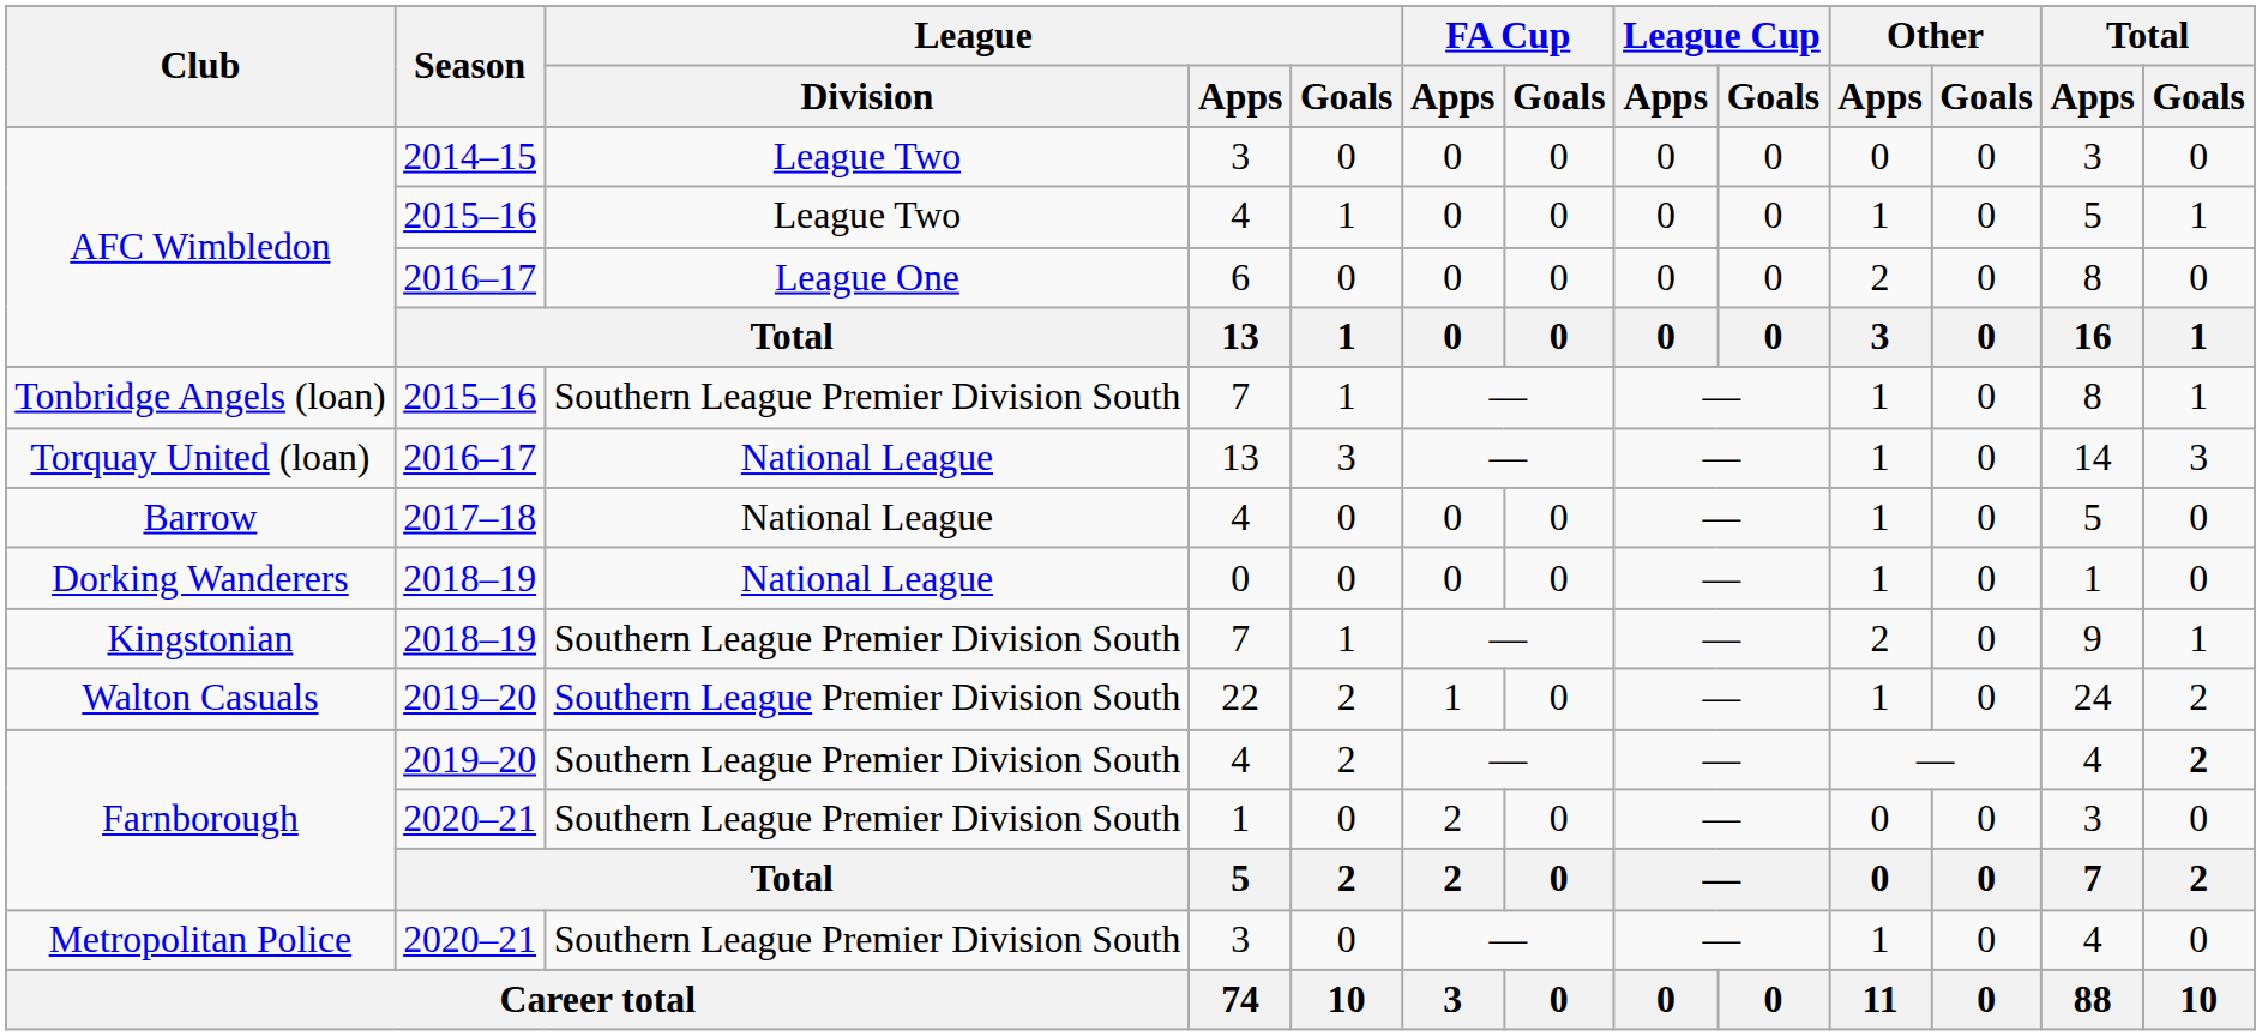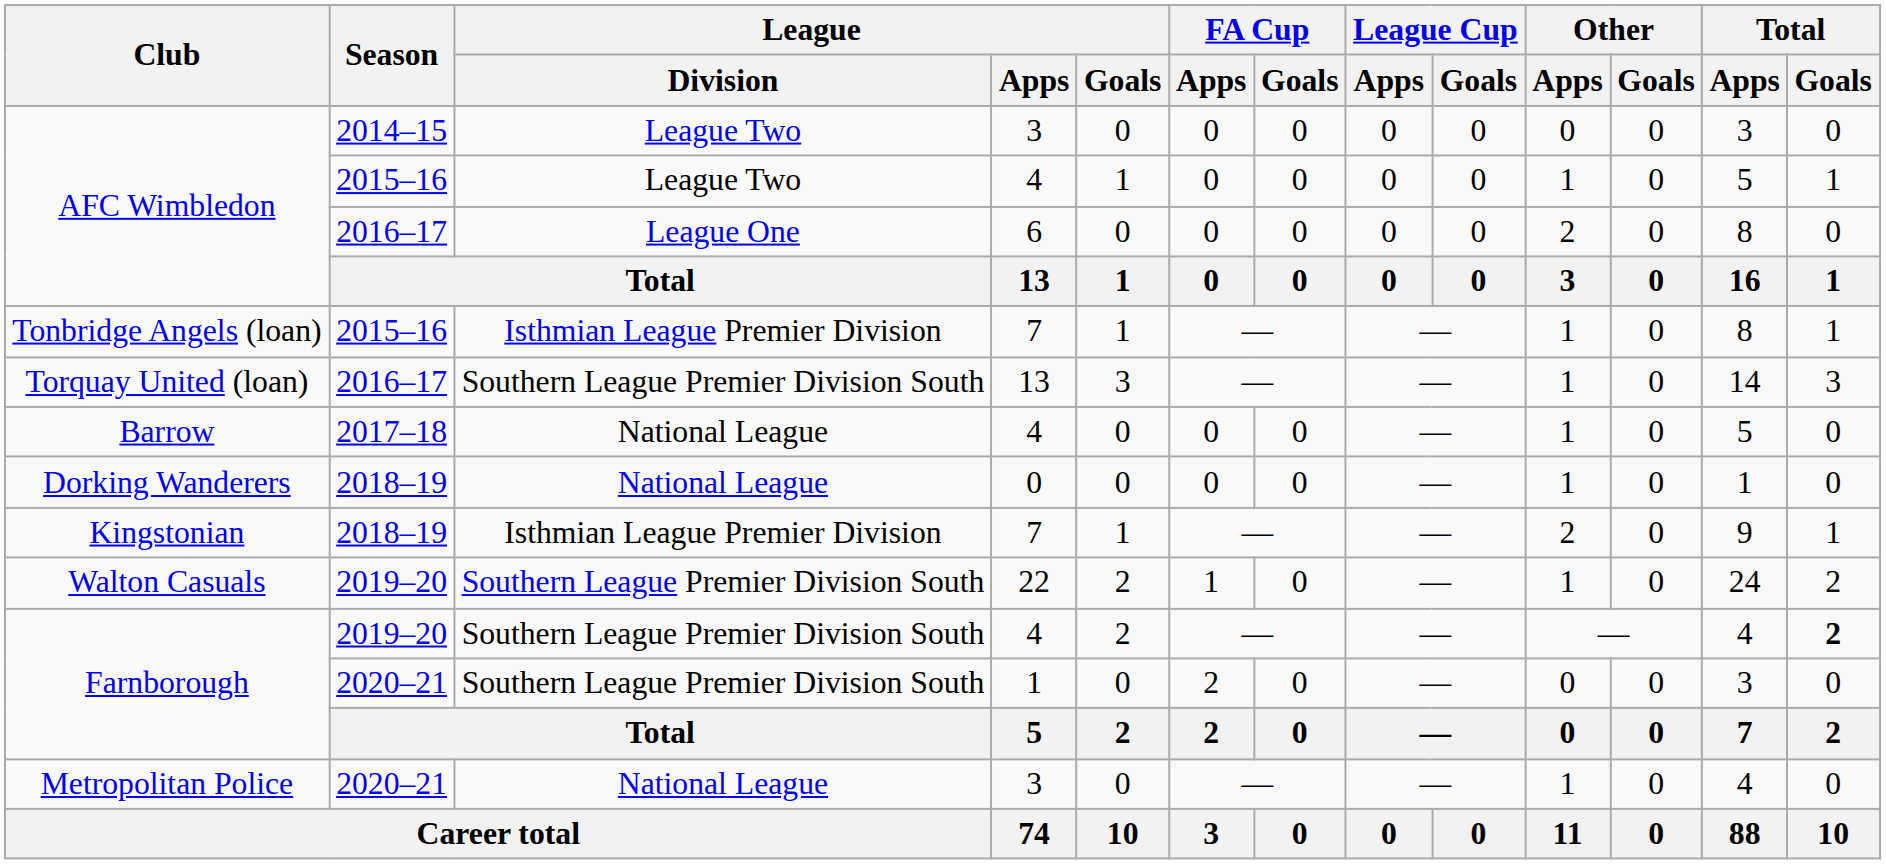Tonbridge Angels (loan) | League / Division: Southern League Premier Division South -> Isthmian League Premier Division
Torquay United (loan) | League / Division: National League -> Southern League Premier Division South
Kingstonian | League / Division: Southern League Premier Division South -> Isthmian League Premier Division
Metropolitan Police | League / Division: Southern League Premier Division South -> National League
